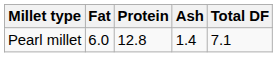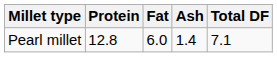columns swapped: Protein <-> Fat
